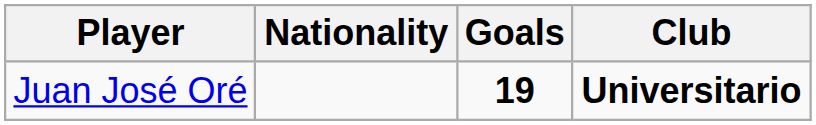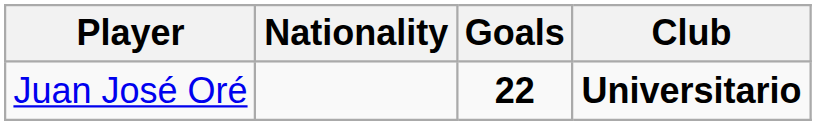Juan José Oré | Goals: 19 -> 22
